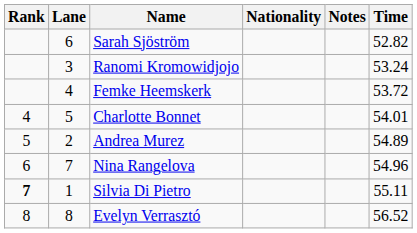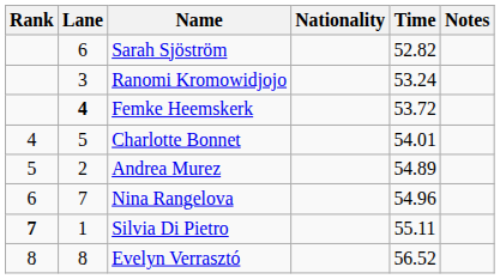columns swapped: Time <-> Notes
Femke Heemskerk | Lane: normal -> bold
